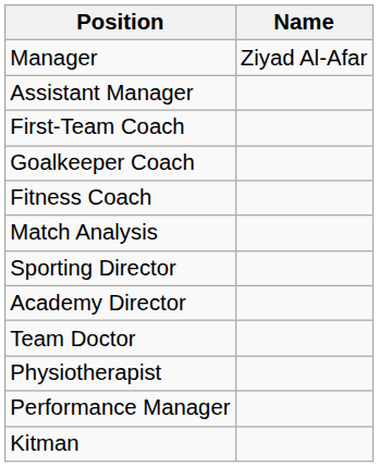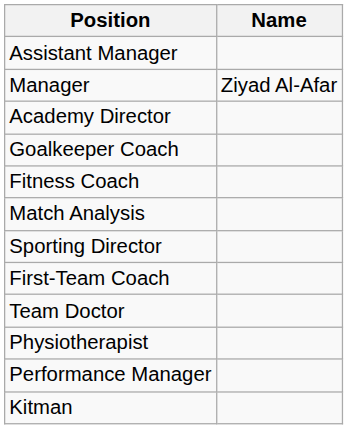rows swapped: Manager <-> Assistant Manager
rows swapped: First-Team Coach <-> Academy Director
